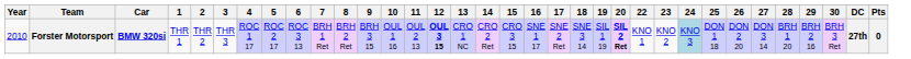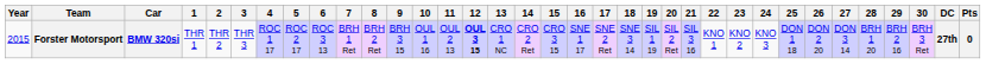+ column: 21 | SIL 3 16
Forster Motorsport | Year: 2010 -> 2015
Forster Motorsport | 20: bold -> normal
Forster Motorsport | 24: lightblue background -> no background
